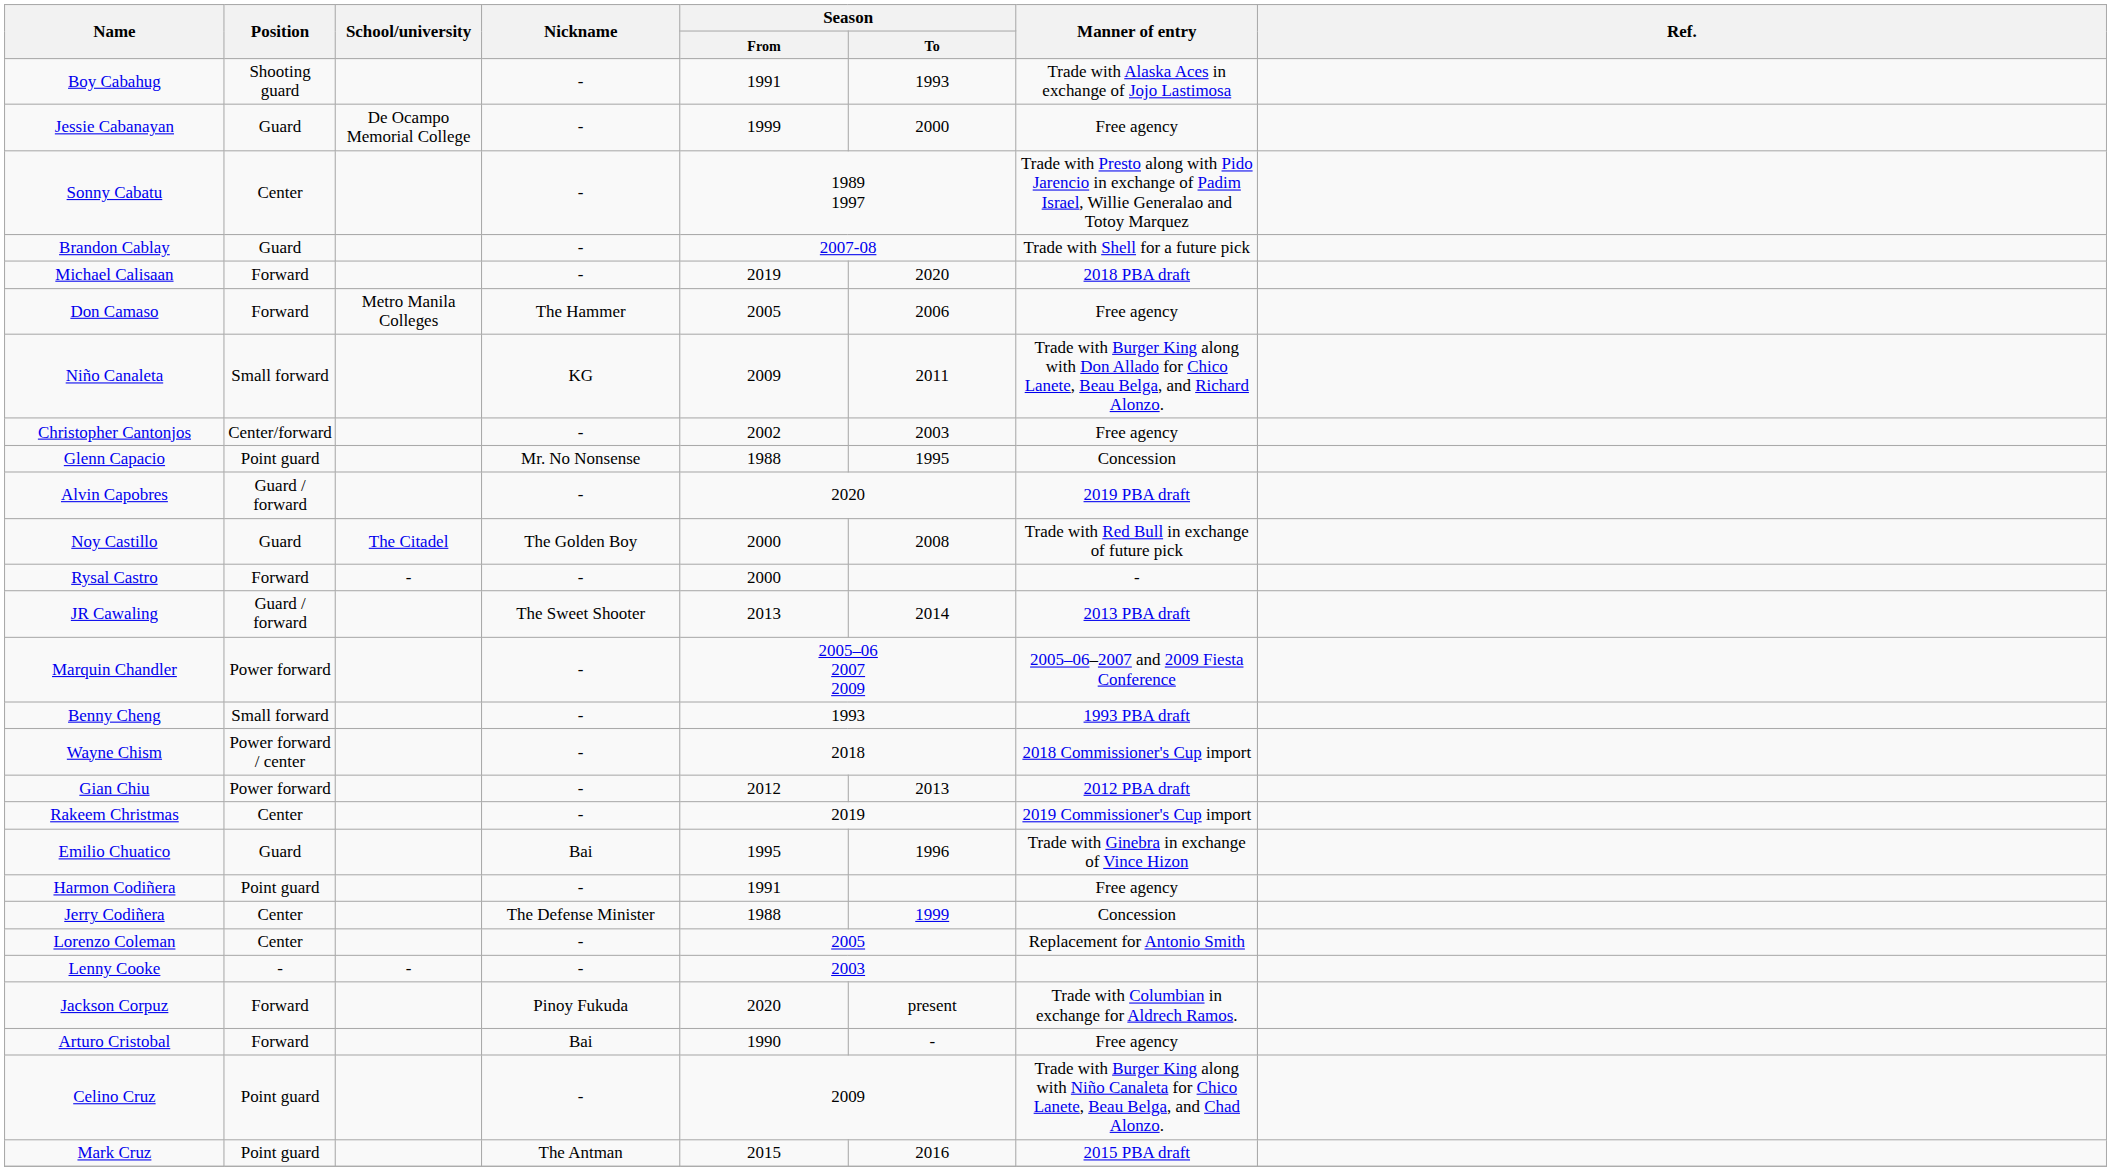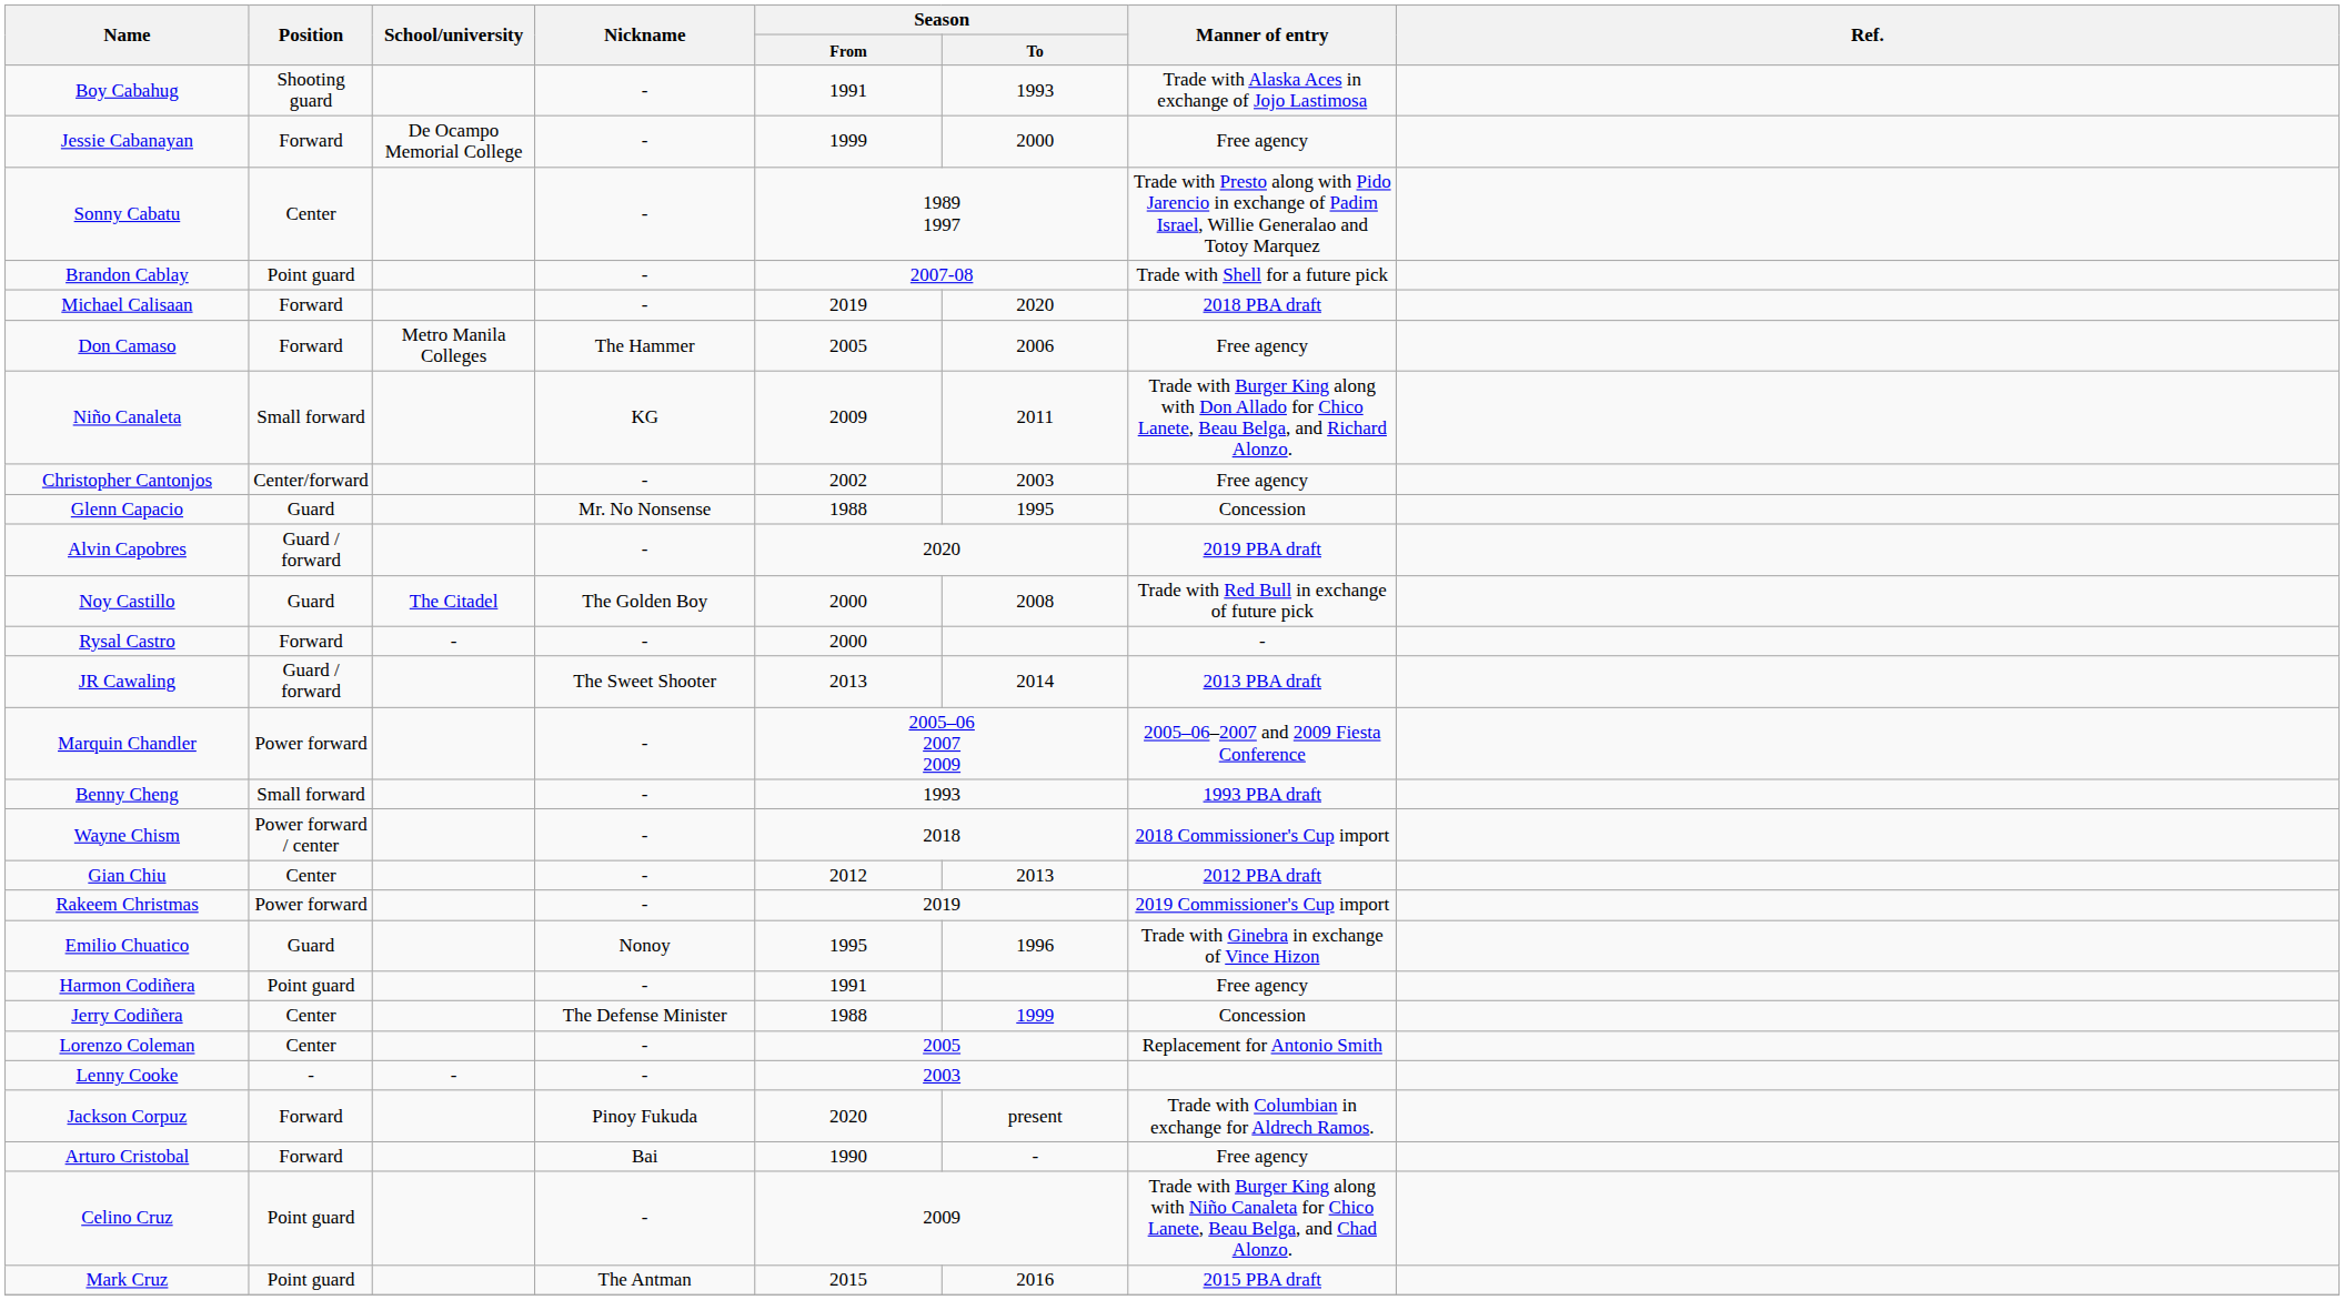Jessie Cabanayan | Position: Guard -> Forward
Brandon Cablay | Position: Guard -> Point guard
Glenn Capacio | Position: Point guard -> Guard
Gian Chiu | Position: Power forward -> Center
Rakeem Christmas | Position: Center -> Power forward
Emilio Chuatico | Nickname: Bai -> Nonoy
